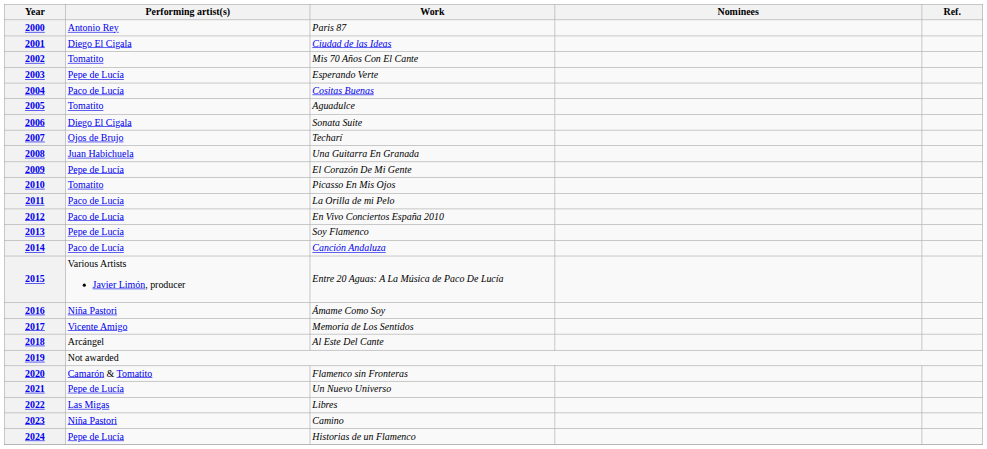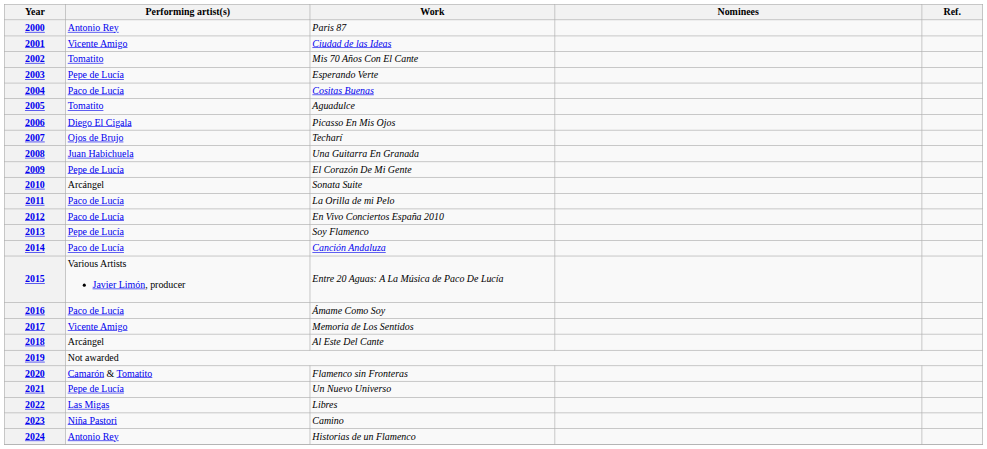2001 | Performing artist(s): Diego El Cigala -> Vicente Amigo
2006 | Work: Sonata Suite -> Picasso En Mis Ojos
2010 | Performing artist(s): Tomatito -> Arcángel
2010 | Work: Picasso En Mis Ojos -> Sonata Suite
2016 | Performing artist(s): Niña Pastori -> Paco de Lucía
2024 | Performing artist(s): Pepe de Lucía -> Antonio Rey
